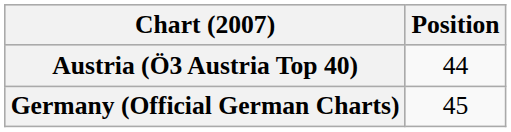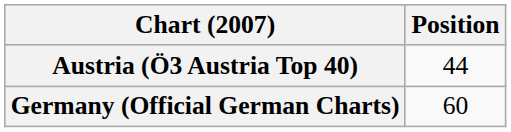Germany (Official German Charts) | Position: 45 -> 60
